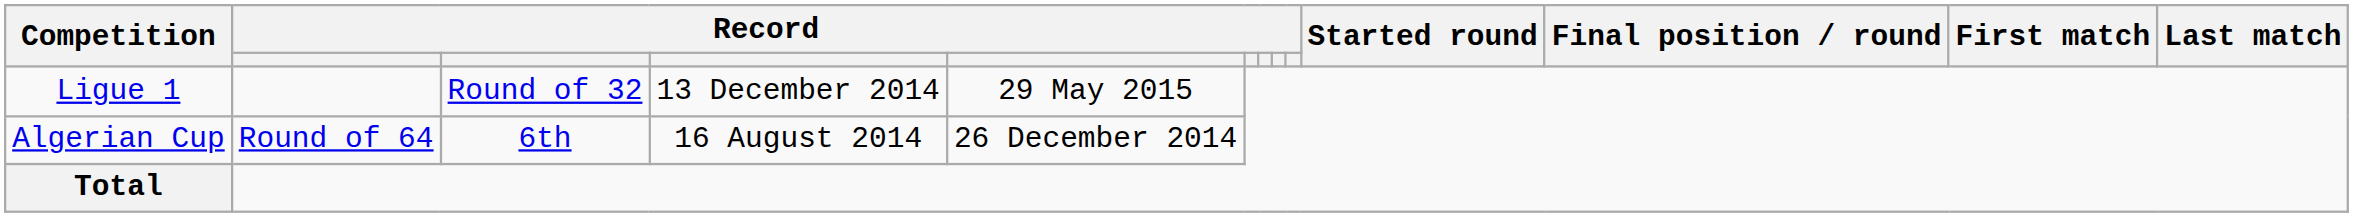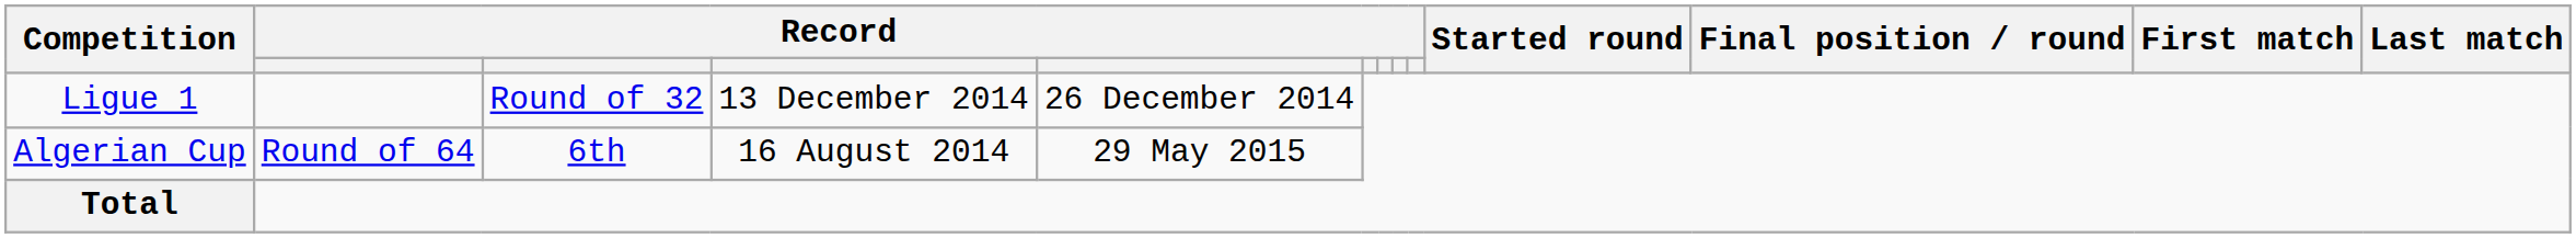Ligue 1 | column 5: 29 May 2015 -> 26 December 2014
Algerian Cup | column 5: 26 December 2014 -> 29 May 2015
